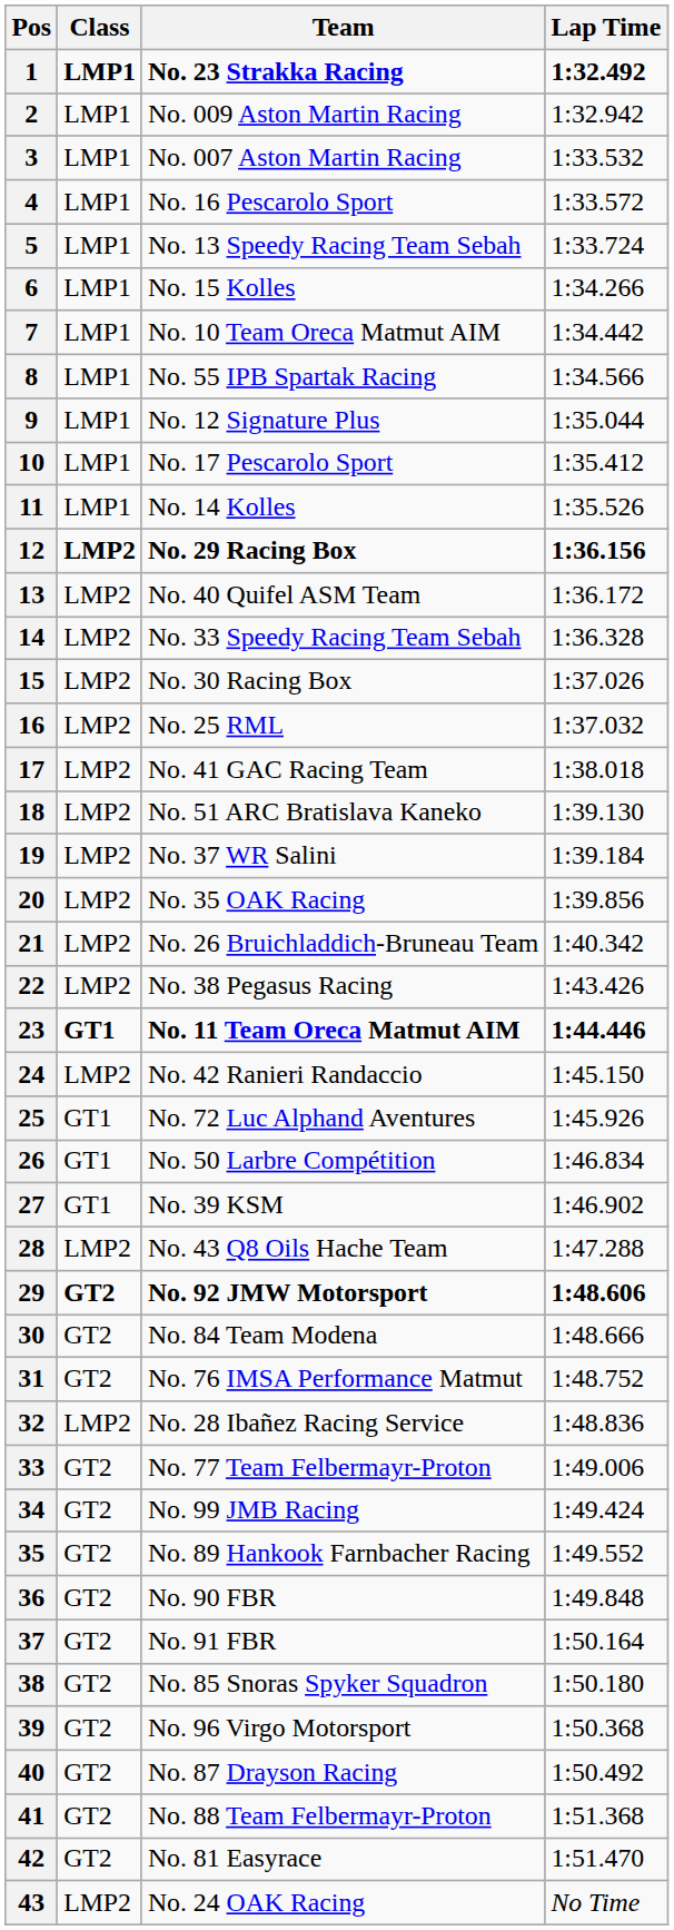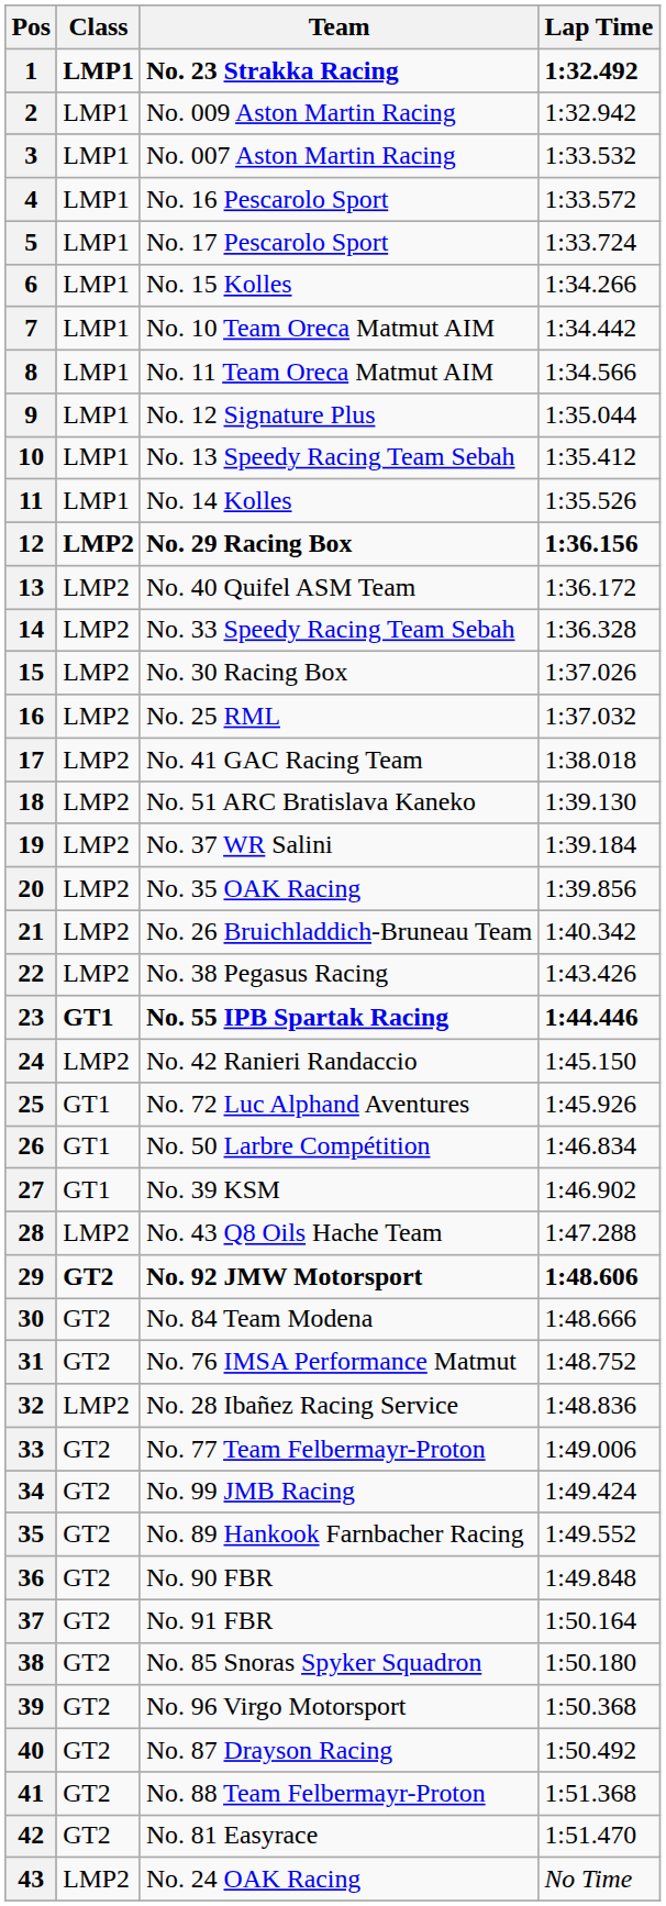5 | Team: No. 13 Speedy Racing Team Sebah -> No. 17 Pescarolo Sport
8 | Team: No. 55 IPB Spartak Racing -> No. 11 Team Oreca Matmut AIM
10 | Team: No. 17 Pescarolo Sport -> No. 13 Speedy Racing Team Sebah
23 | Team: No. 11 Team Oreca Matmut AIM -> No. 55 IPB Spartak Racing
